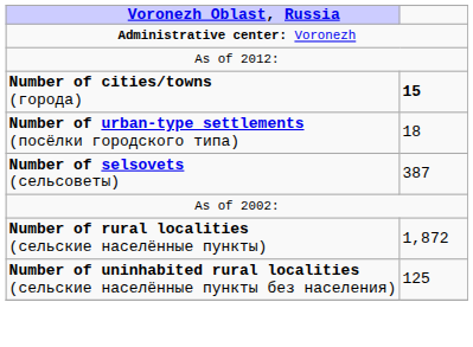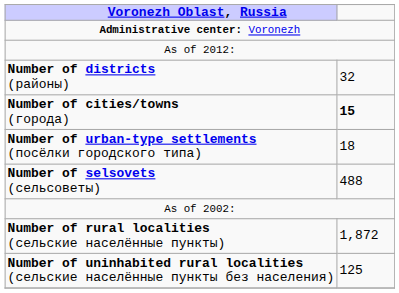+ row: Number of districts (районы) | 32
Number of selsovets (сельсоветы) | column 2: 387 -> 488
